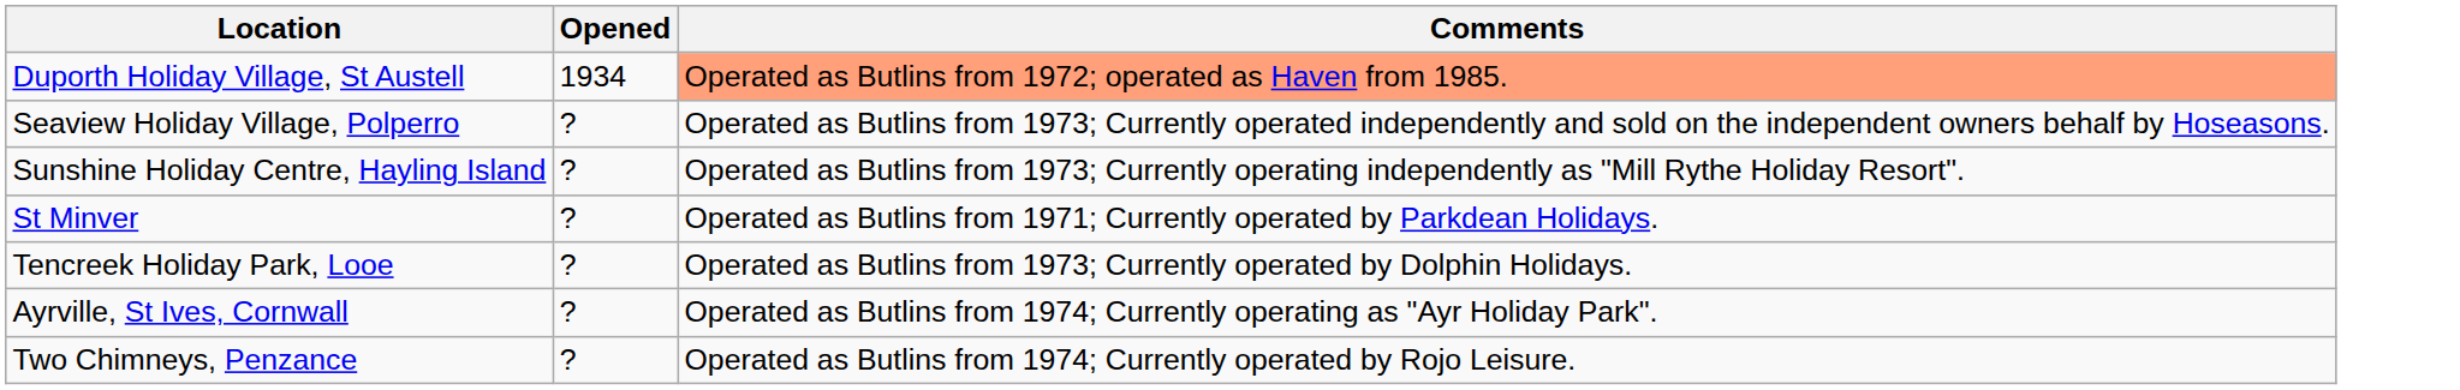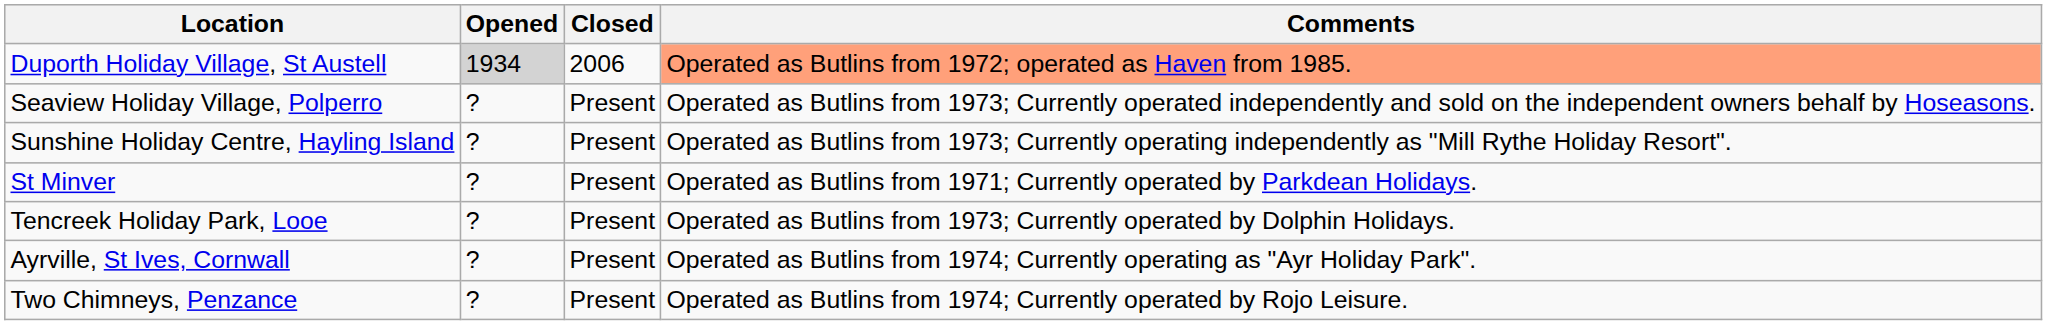+ column: Closed | 2006 | Present | Present | Present | Present | Present | Present
Duporth Holiday Village, St Austell | Opened: no background -> lightgrey background
